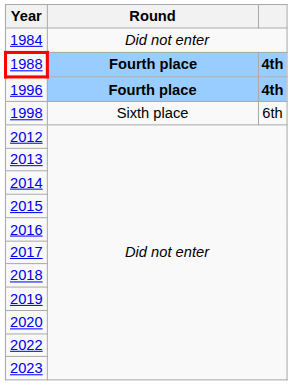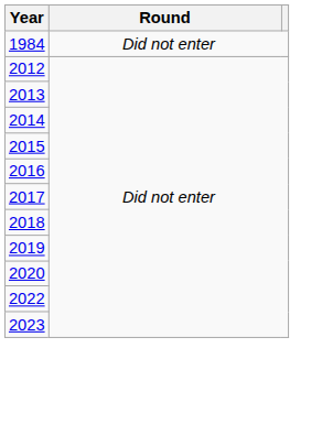- row: 1988 | Fourth place | 4th
- row: 1996 | Fourth place | 4th
- row: 1998 | Sixth place | 6th
